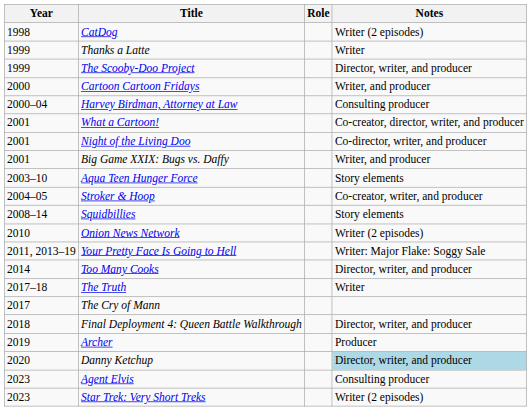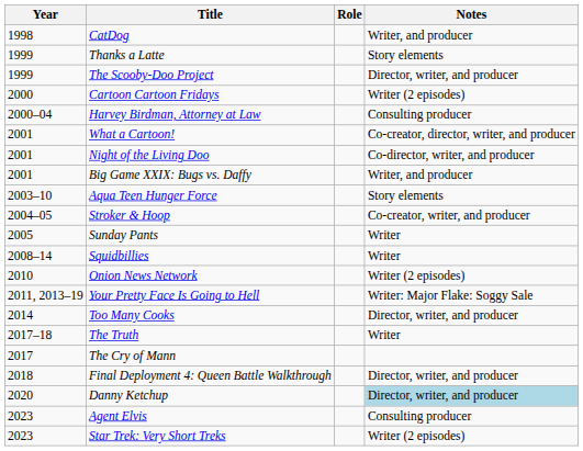CatDog | Notes: Writer (2 episodes) -> Writer, and producer
Thanks a Latte | Notes: Writer -> Story elements
Cartoon Cartoon Fridays | Notes: Writer, and producer -> Writer (2 episodes)
+ row: 2005 | Sunday Pants | Writer
Squidbillies | Notes: Story elements -> Writer
- row: 2019 | Archer | Producer
